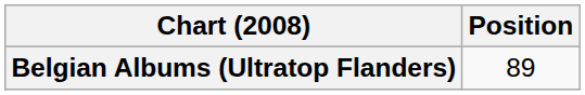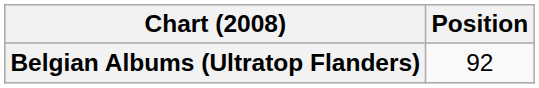Belgian Albums (Ultratop Flanders) | Position: 89 -> 92
